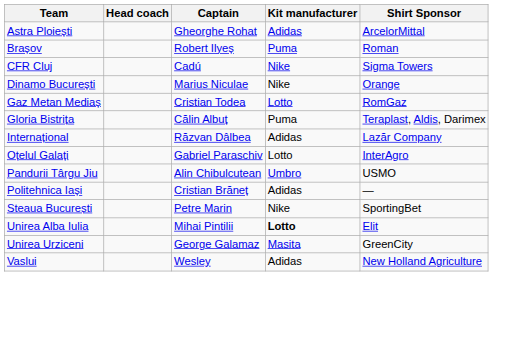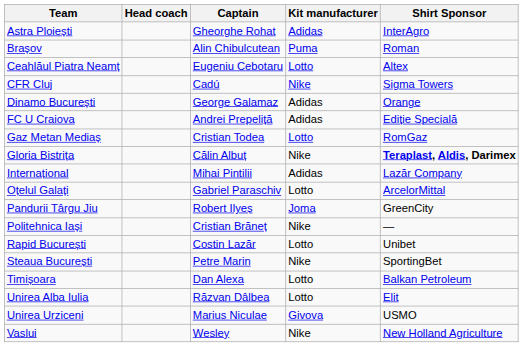Astra Ploiești | Shirt Sponsor: ArcelorMittal -> InterAgro
Brașov | Captain: Robert Ilyeș -> Alin Chibulcutean
+ row: Ceahlăul Piatra Neamț | Eugeniu Cebotaru | Lotto | Altex
Dinamo București | Captain: Marius Niculae -> George Galamaz
Dinamo București | Kit manufacturer: Nike -> Adidas
+ row: FC U Craiova | Andrei Prepeliță | Adidas | Ediție Specială
Gloria Bistrița | Kit manufacturer: Puma -> Nike
Gloria Bistrița | Shirt Sponsor: normal -> bold
Internațional | Captain: Răzvan Dâlbea -> Mihai Pintilii
Oțelul Galați | Shirt Sponsor: InterAgro -> ArcelorMittal
Pandurii Târgu Jiu | Captain: Alin Chibulcutean -> Robert Ilyeș
Pandurii Târgu Jiu | Kit manufacturer: Umbro -> Joma
Pandurii Târgu Jiu | Shirt Sponsor: USMO -> GreenCity
Politehnica Iași | Kit manufacturer: Adidas -> Nike
+ row: Rapid București | Costin Lazăr | Lotto | Unibet
+ row: Timișoara | Dan Alexa | Lotto | Balkan Petroleum
Unirea Alba Iulia | Captain: Mihai Pintilii -> Răzvan Dâlbea
Unirea Alba Iulia | Kit manufacturer: bold -> normal
Unirea Urziceni | Captain: George Galamaz -> Marius Niculae
Unirea Urziceni | Kit manufacturer: Masita -> Givova
Unirea Urziceni | Shirt Sponsor: GreenCity -> USMO
Vaslui | Kit manufacturer: Adidas -> Nike
